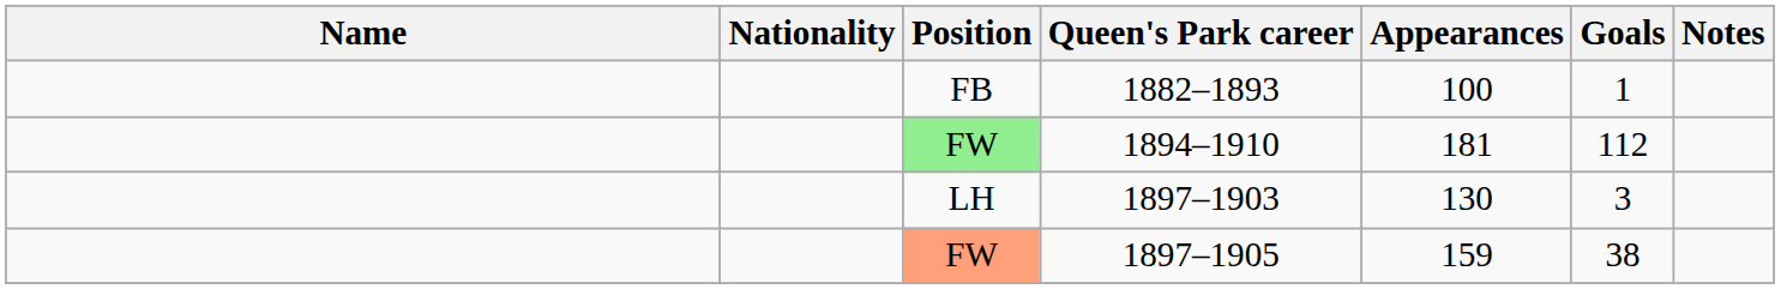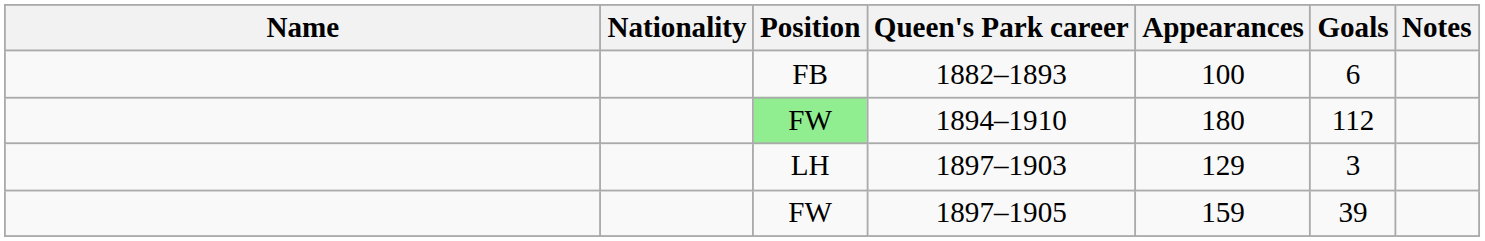1882–1893 | Goals: 1 -> 6
1894–1910 | Appearances: 181 -> 180
1897–1903 | Appearances: 130 -> 129
1897–1905 | Position: lightsalmon background -> no background
1897–1905 | Goals: 38 -> 39
